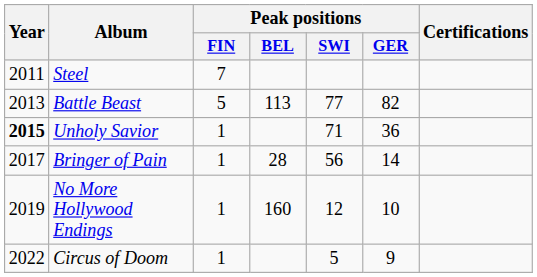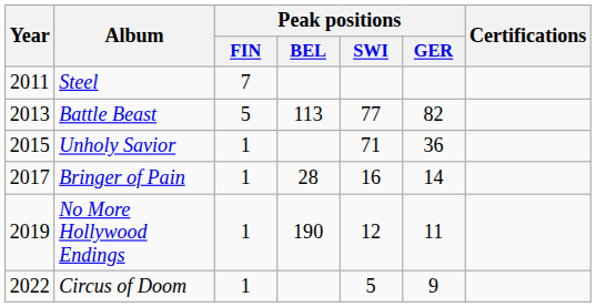Unholy Savior | Year: bold -> normal
Bringer of Pain | Peak positions / SWI: 56 -> 16
No More Hollywood Endings | Peak positions / BEL: 160 -> 190
No More Hollywood Endings | Peak positions / GER: 10 -> 11
